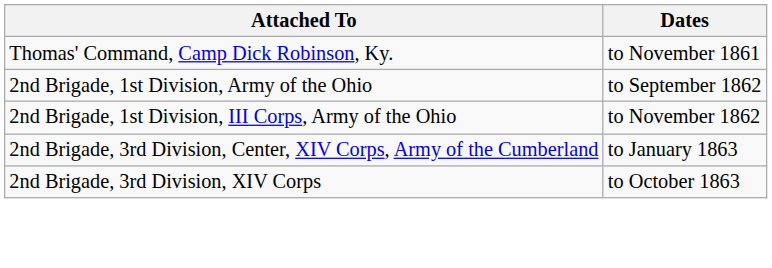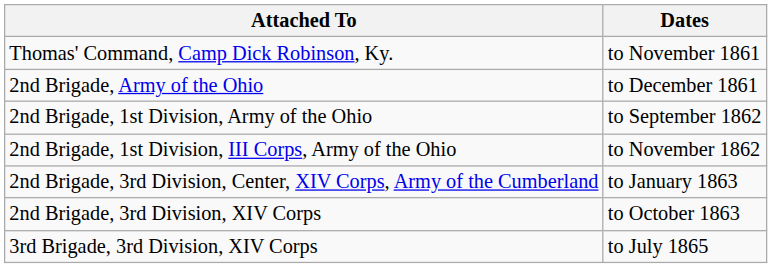+ row: 2nd Brigade, Army of the Ohio | to December 1861
+ row: 3rd Brigade, 3rd Division, XIV Corps | to July 1865
